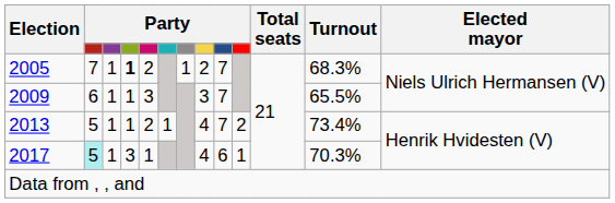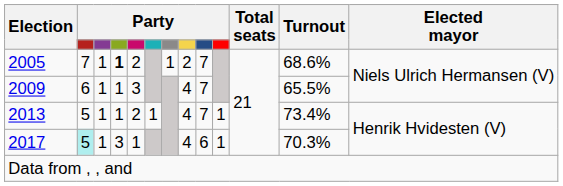2005 | Turnout: 68.3% -> 68.6%
2009 | column 8: 3 -> 4
2013 | column 10: 2 -> 1
